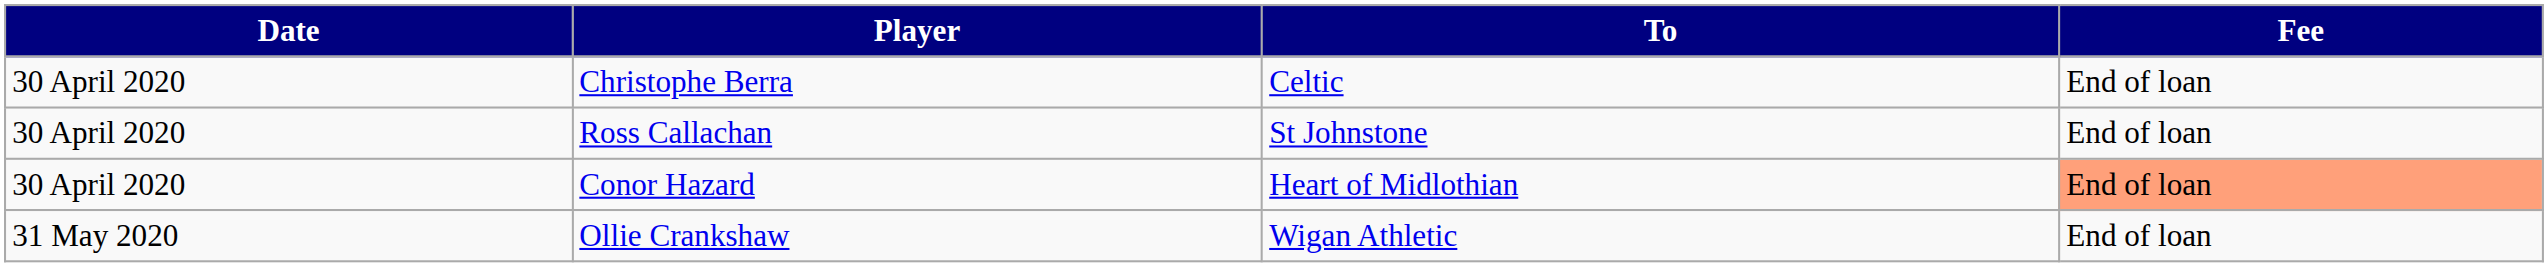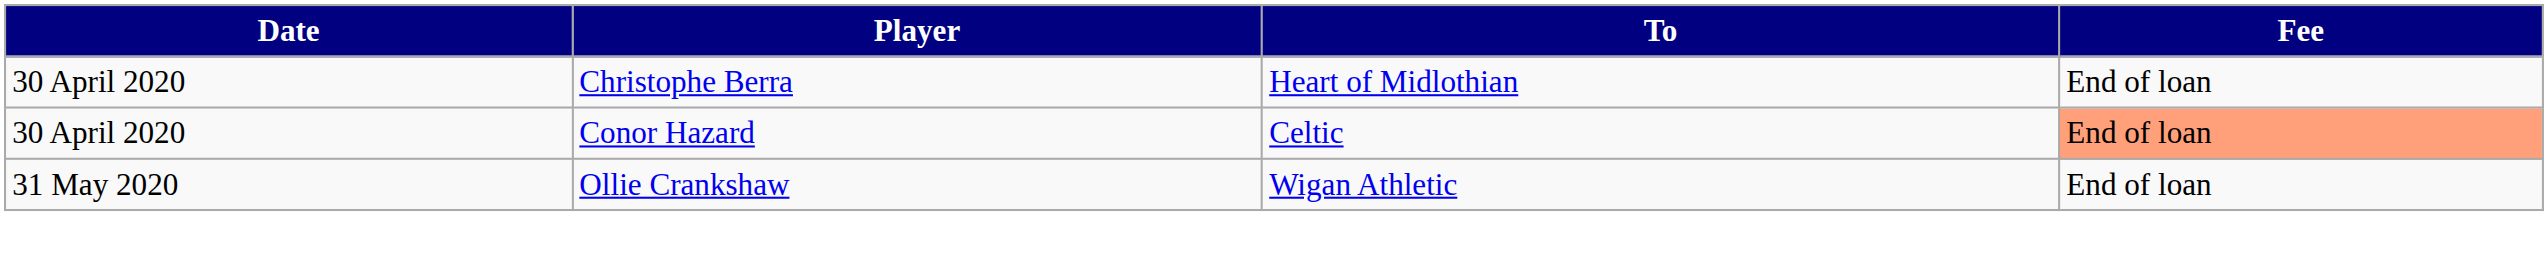Christophe Berra | To: Celtic -> Heart of Midlothian
- row: 30 April 2020 | Ross Callachan | St Johnstone | End of loan
Conor Hazard | To: Heart of Midlothian -> Celtic
